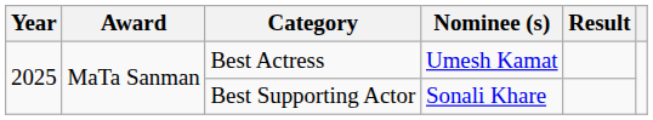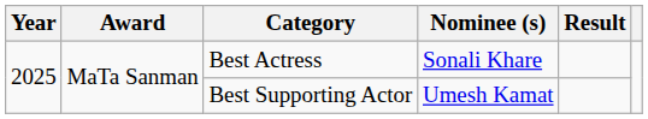Best Actress | Nominee (s): Umesh Kamat -> Sonali Khare
Best Supporting Actor | Nominee (s): Sonali Khare -> Umesh Kamat
